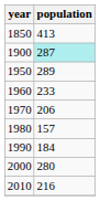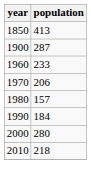1900 | population: paleturquoise background -> no background
- row: 1950 | 289
2010 | population: 216 -> 218
